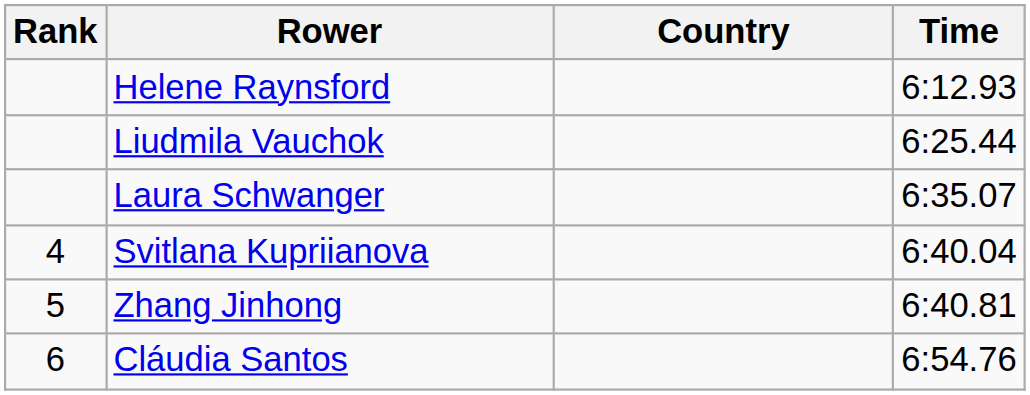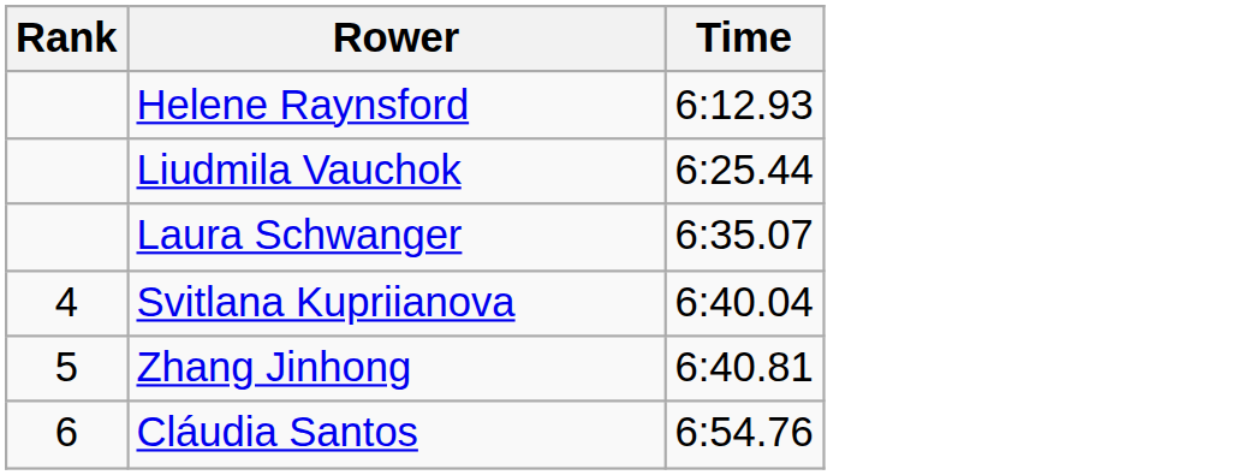- column: Country
